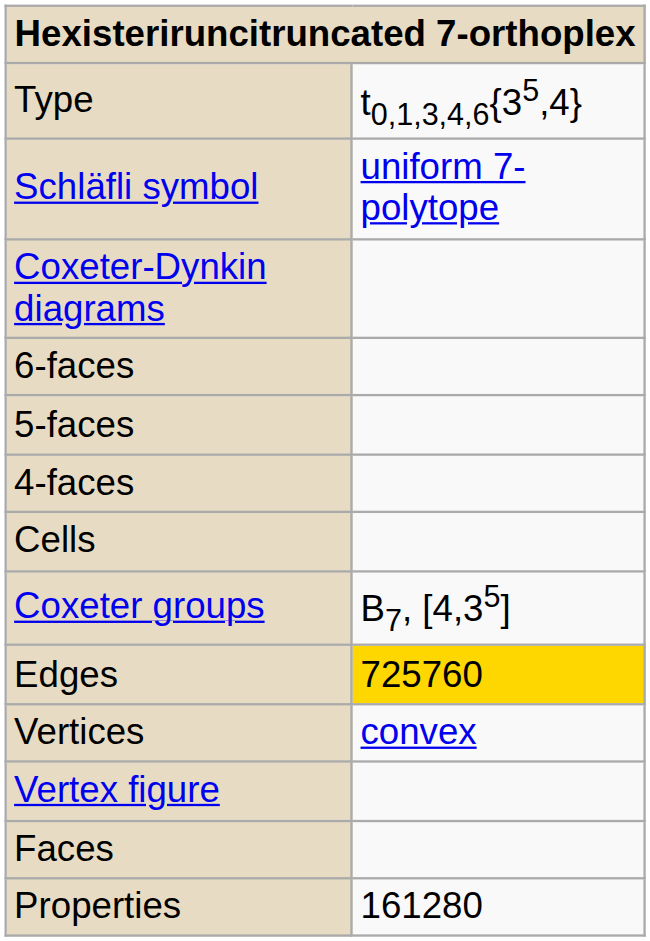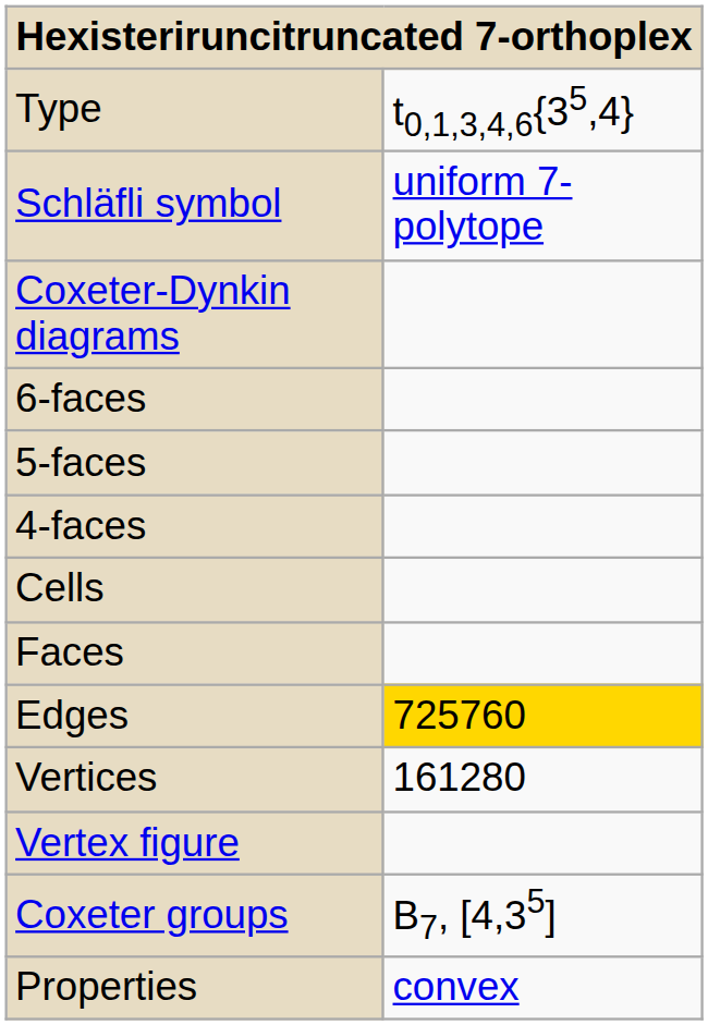rows swapped: Faces <-> Coxeter groups
Vertices | column 2: convex -> 161280
Properties | column 2: 161280 -> convex
